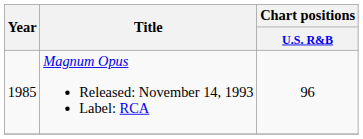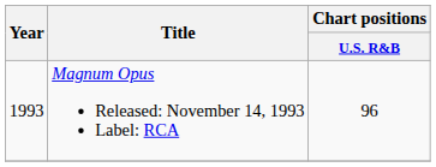Magnum Opus Released: November 14, 1993 Label: RCA | Year: 1985 -> 1993
